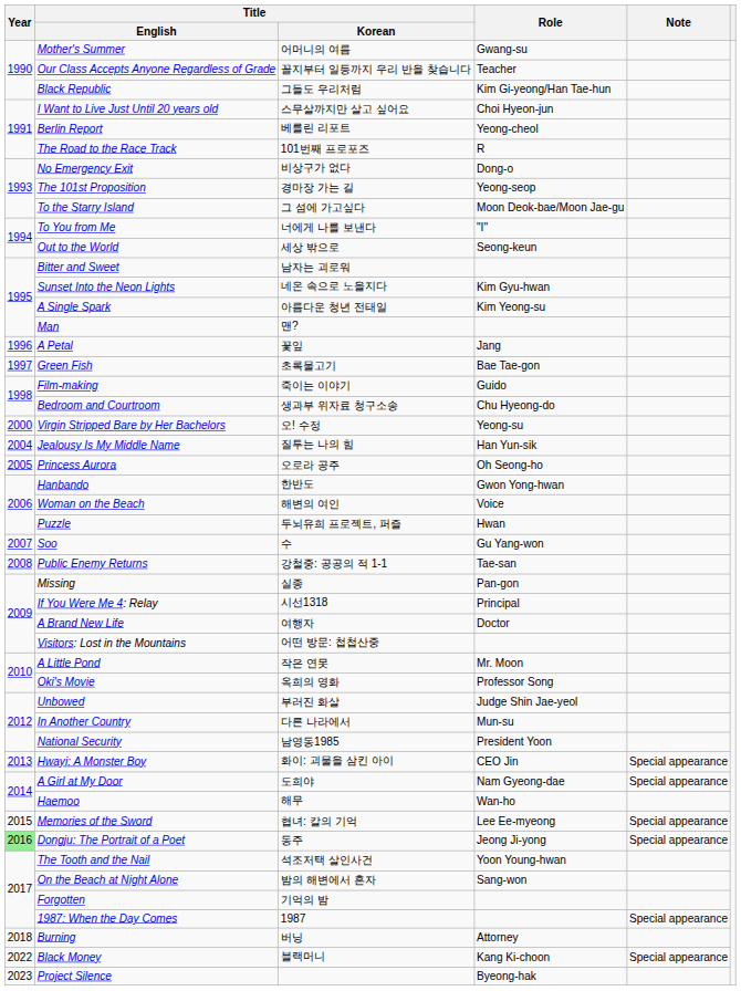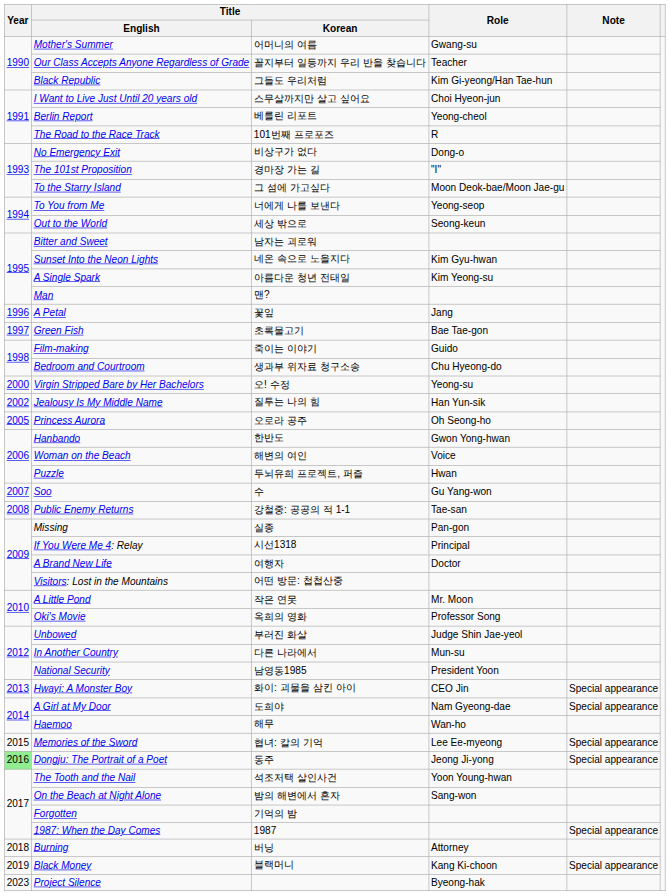The 101st Proposition | Role: Yeong-seop -> "I"
To You from Me | Role: "I" -> Yeong-seop
Jealousy Is My Middle Name | Year: 2004 -> 2002
Black Money | Year: 2022 -> 2019
